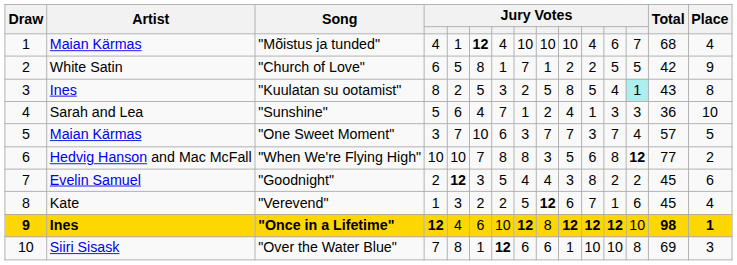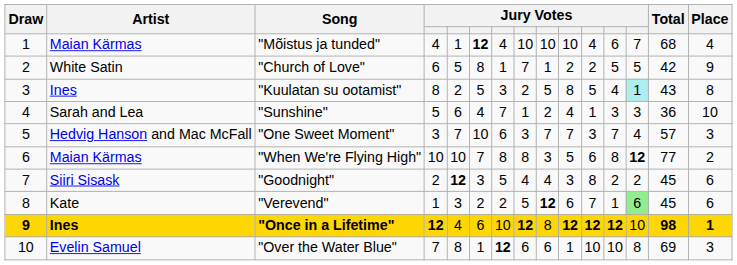"One Sweet Moment" | Artist: Maian Kärmas -> Hedvig Hanson and Mac McFall
"One Sweet Moment" | Place: 5 -> 3
"When We're Flying High" | Artist: Hedvig Hanson and Mac McFall -> Maian Kärmas
"Goodnight" | Artist: Evelin Samuel -> Siiri Sisask
"Verevend" | column 13: no background -> lightgreen background
"Verevend" | Place: 4 -> 6
"Over the Water Blue" | Artist: Siiri Sisask -> Evelin Samuel
